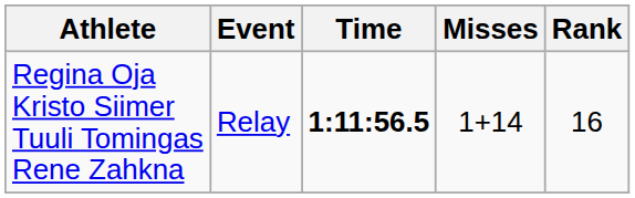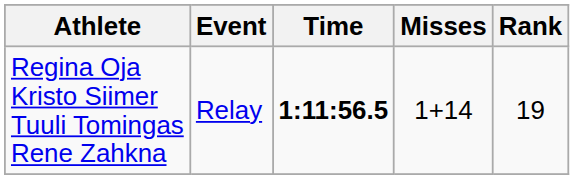Regina Oja Kristo Siimer Tuuli Tomingas Rene Zahkna | Rank: 16 -> 19
